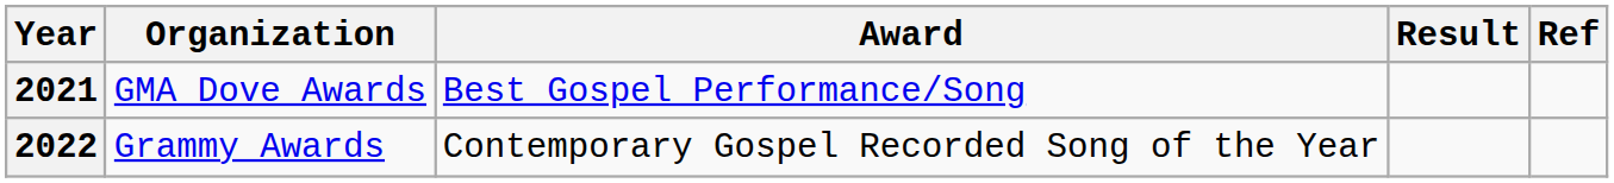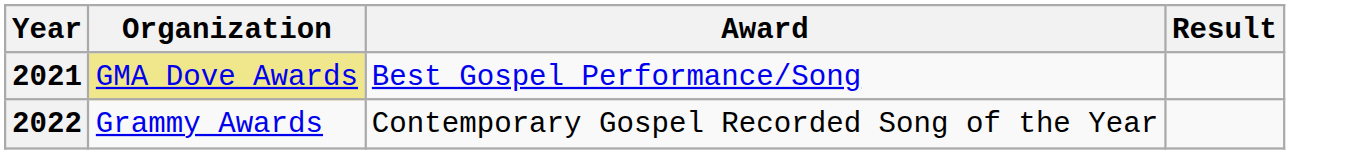- column: Ref
2021 | Organization: no background -> khaki background
